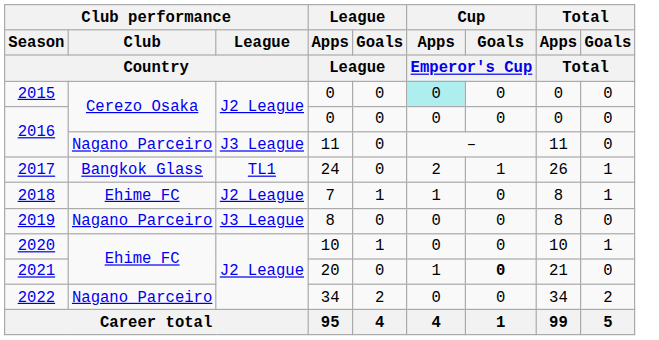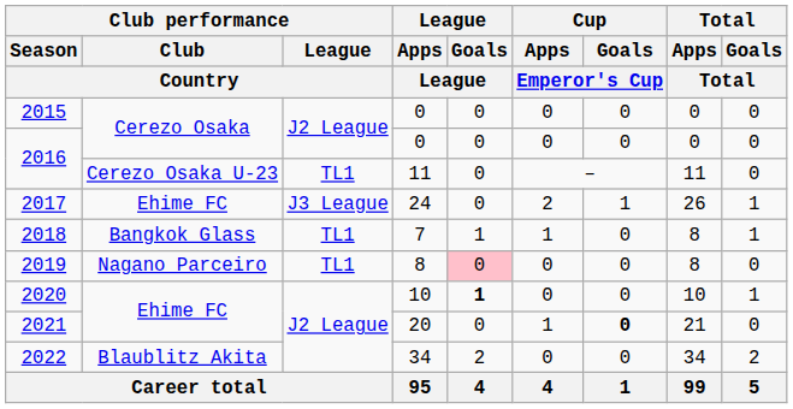2015 | Cup / Apps / Emperor's Cup: paleturquoise background -> no background
2016 / 11 | Club performance / Club / Country: Nagano Parceiro -> Cerezo Osaka U-23
2016 / 11 | Club performance / League / Country: J3 League -> TL1
2017 | Club performance / Club / Country: Bangkok Glass -> Ehime FC
2017 | Club performance / League / Country: TL1 -> J3 League
2018 | Club performance / Club / Country: Ehime FC -> Bangkok Glass
2018 | Club performance / League / Country: J2 League -> TL1
2019 | Club performance / League / Country: J3 League -> TL1
2019 | League / Goals / League: no background -> pink background
2020 | League / Goals / League: normal -> bold
2022 | Club performance / Club / Country: Nagano Parceiro -> Blaublitz Akita
